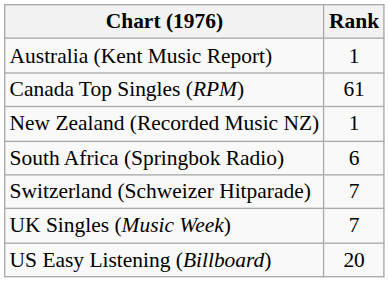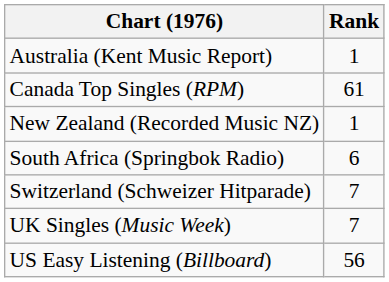US Easy Listening (Billboard) | Rank: 20 -> 56
